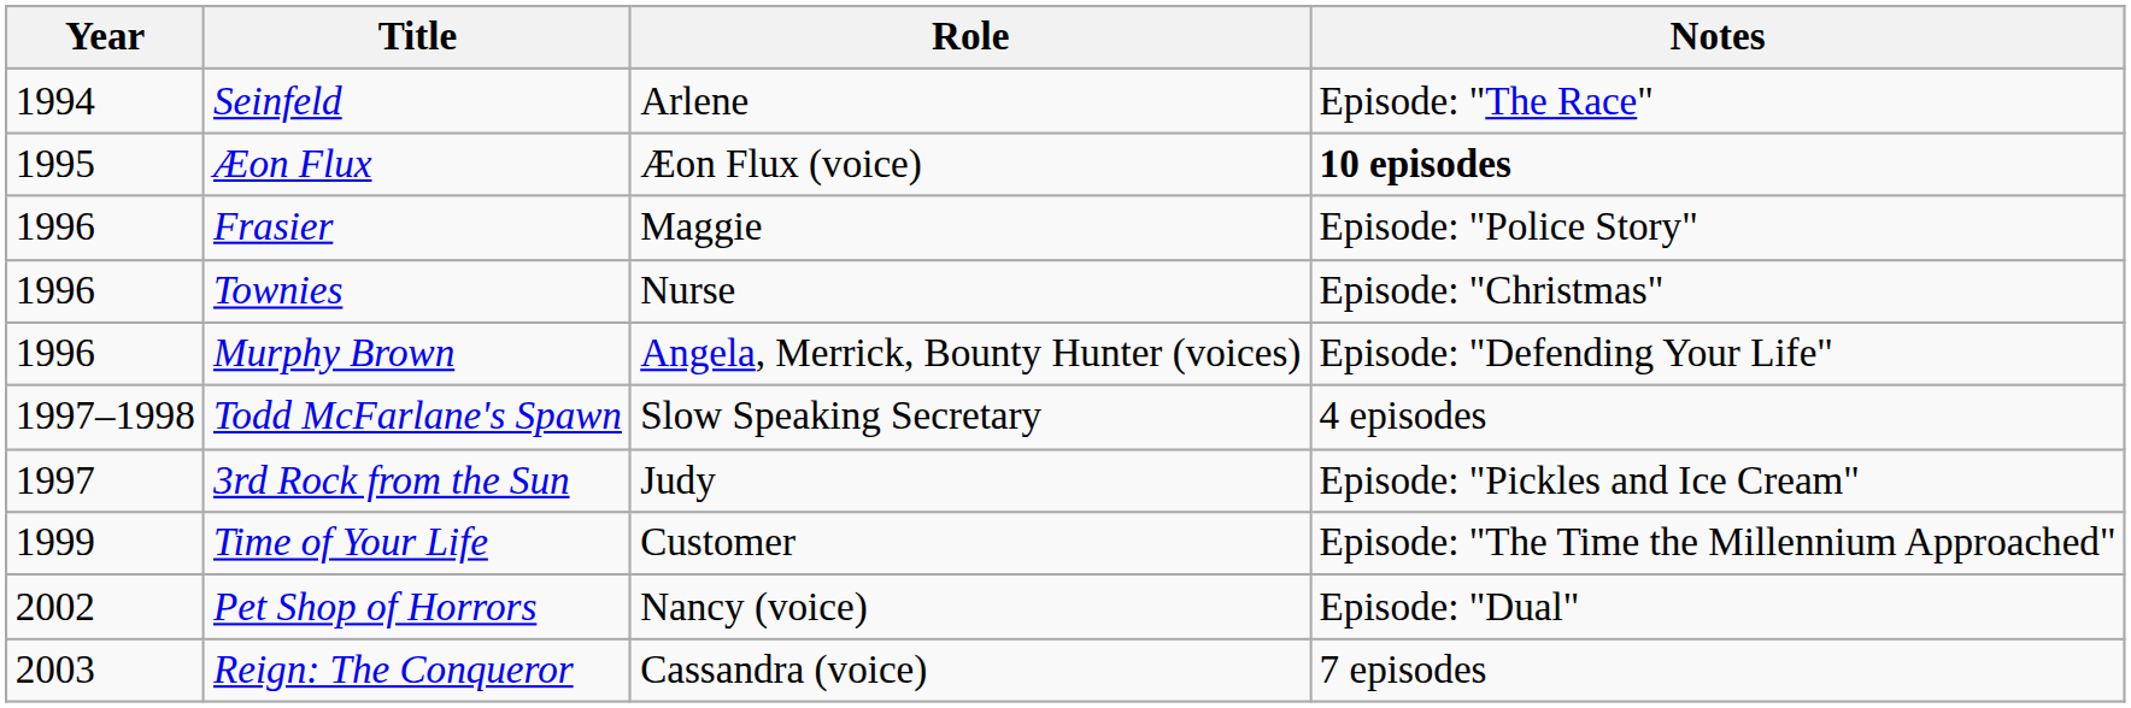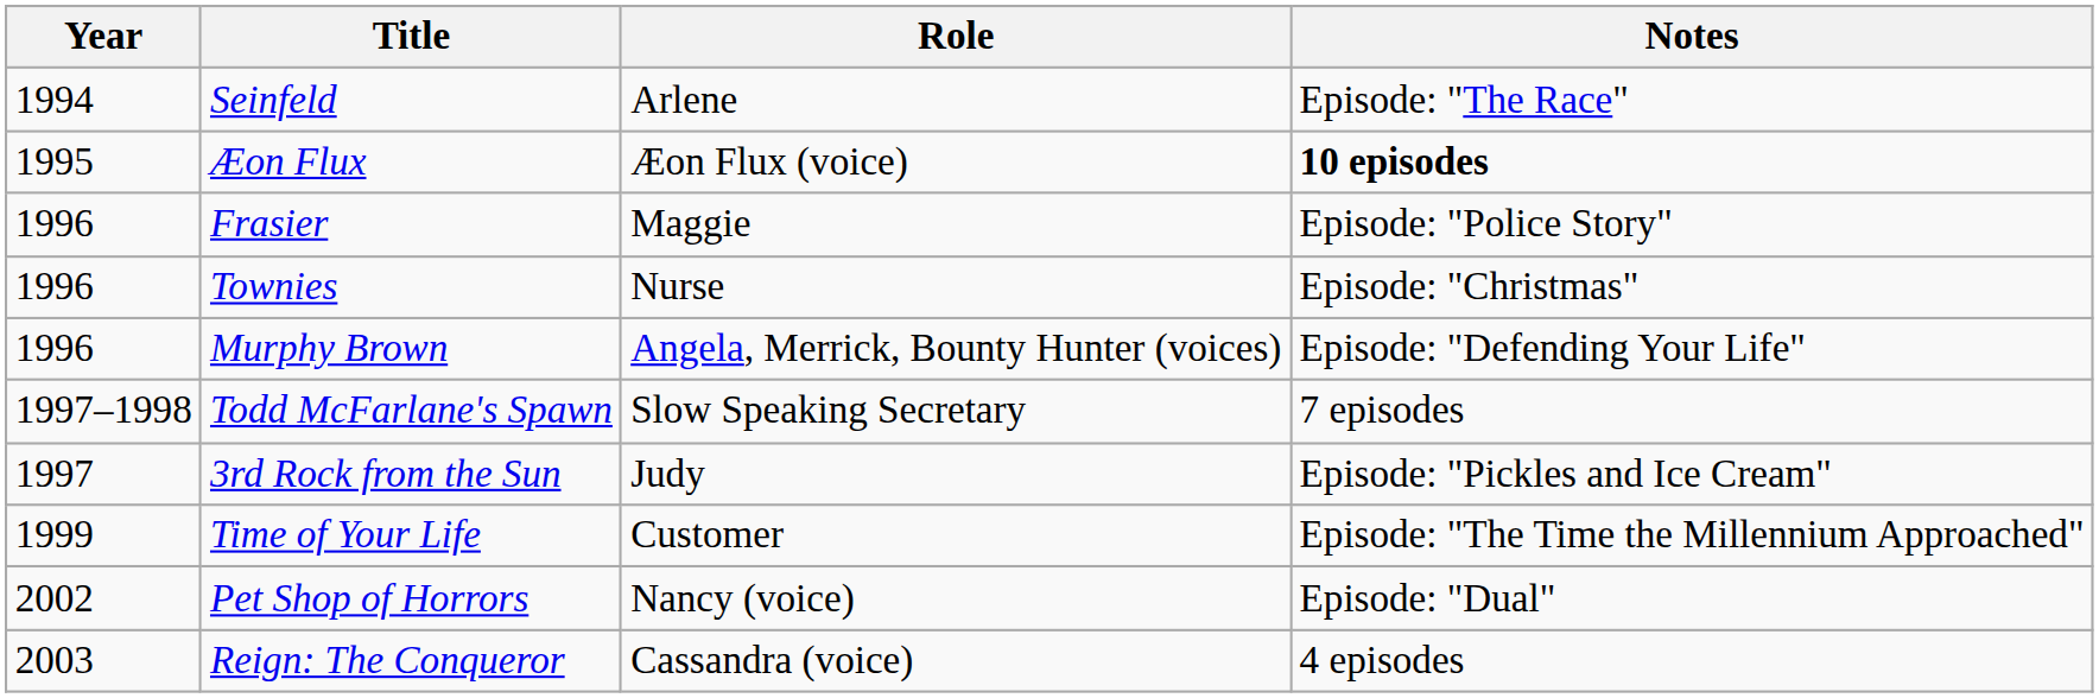Todd McFarlane's Spawn | Notes: 4 episodes -> 7 episodes
Reign: The Conqueror | Notes: 7 episodes -> 4 episodes
